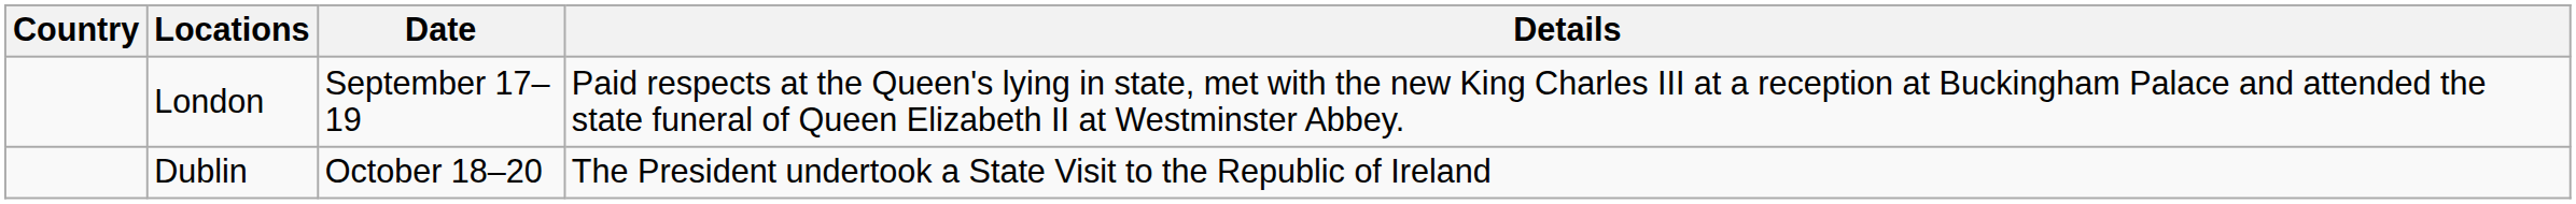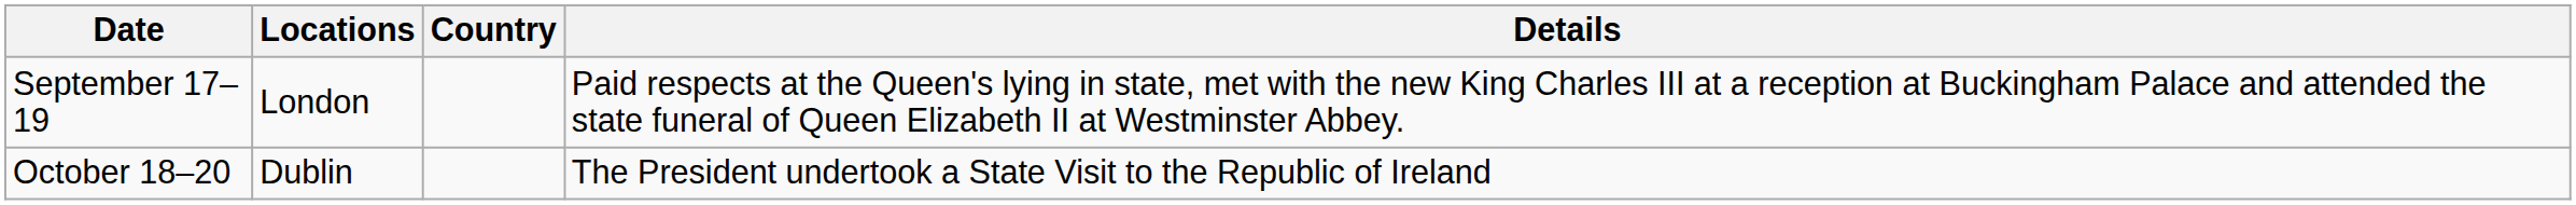columns swapped: Country <-> Date
